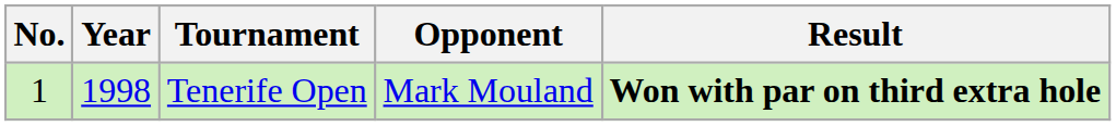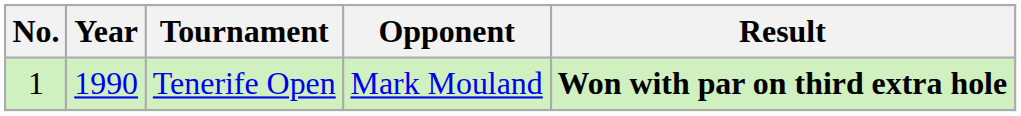Tenerife Open | Year: 1998 -> 1990
